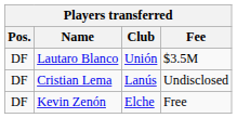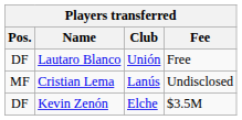Lautaro Blanco | Fee: $3.5M -> Free
Cristian Lema | Pos.: DF -> MF
Kevin Zenón | Fee: Free -> $3.5M
